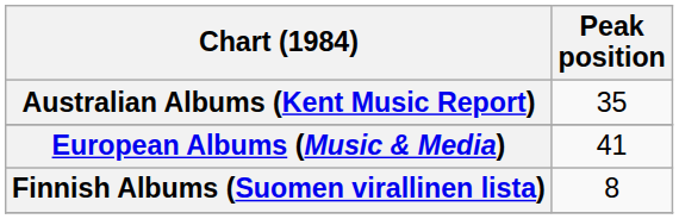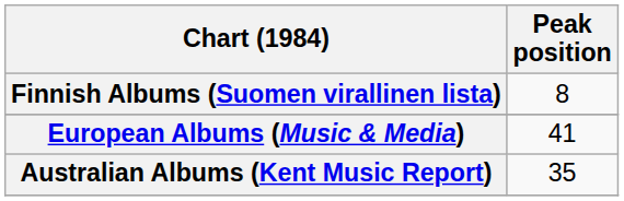rows swapped: Australian Albums (Kent Music Report) <-> Finnish Albums (Suomen virallinen lista)
